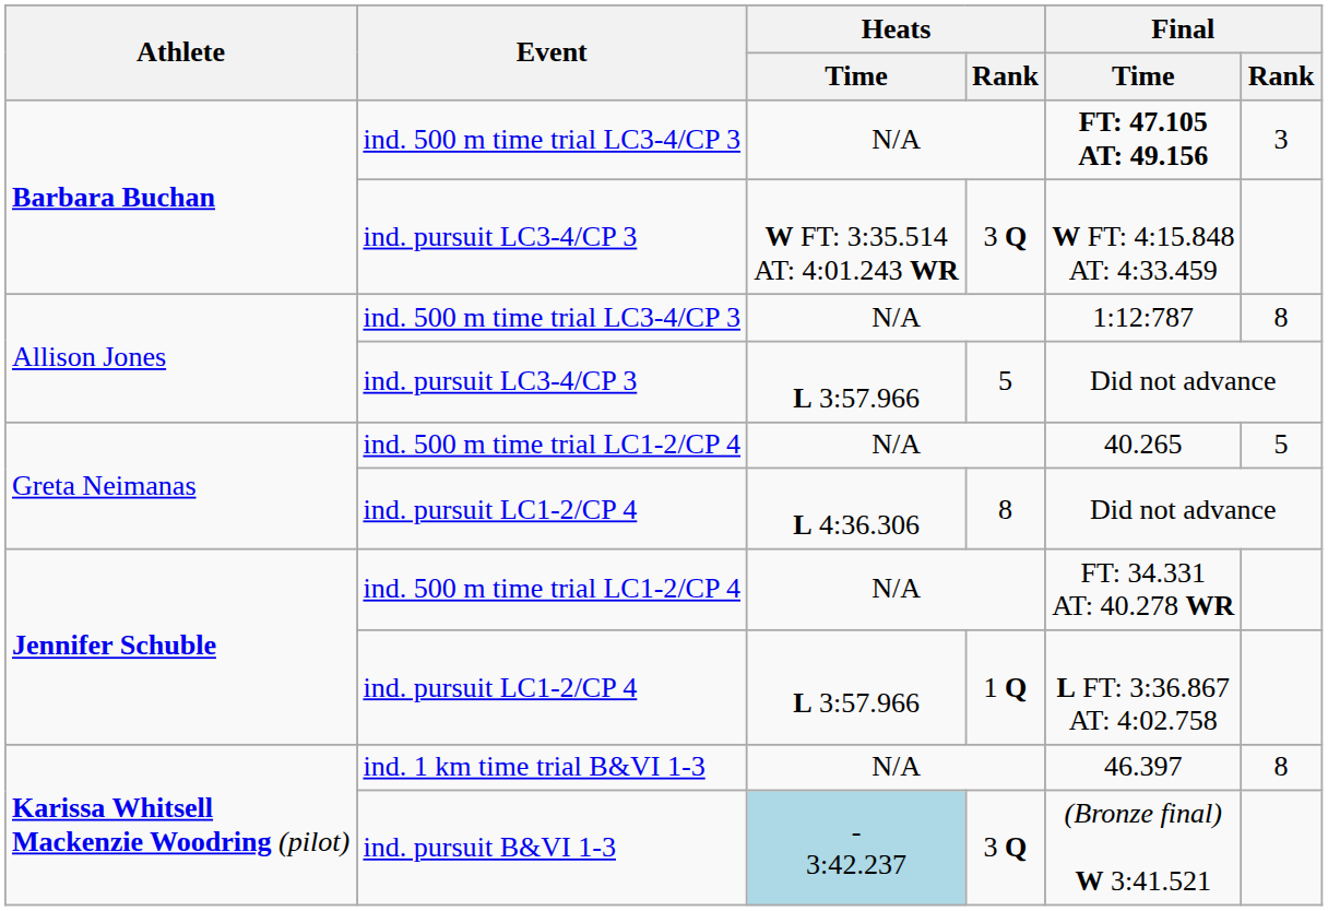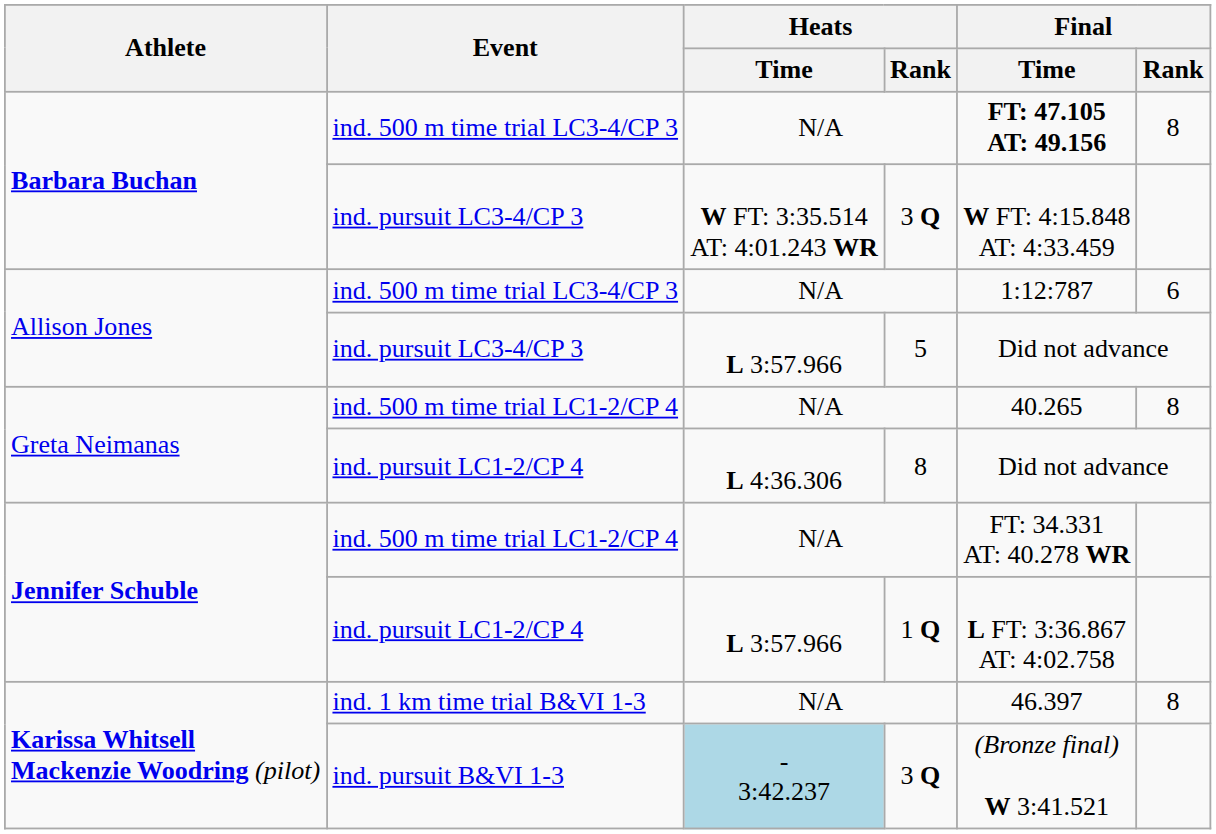Barbara Buchan / ind. 500 m time trial LC3-4/CP 3 | Final / Rank: 3 -> 8
Allison Jones / ind. 500 m time trial LC3-4/CP 3 | Final / Rank: 8 -> 6
Greta Neimanas / ind. 500 m time trial LC1-2/CP 4 | Final / Rank: 5 -> 8
